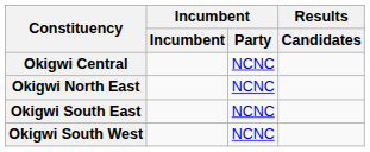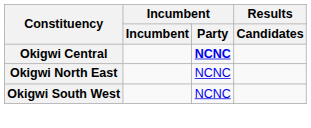Okigwi Central | Incumbent / Party: normal -> bold
- row: Okigwi South East | NCNC
